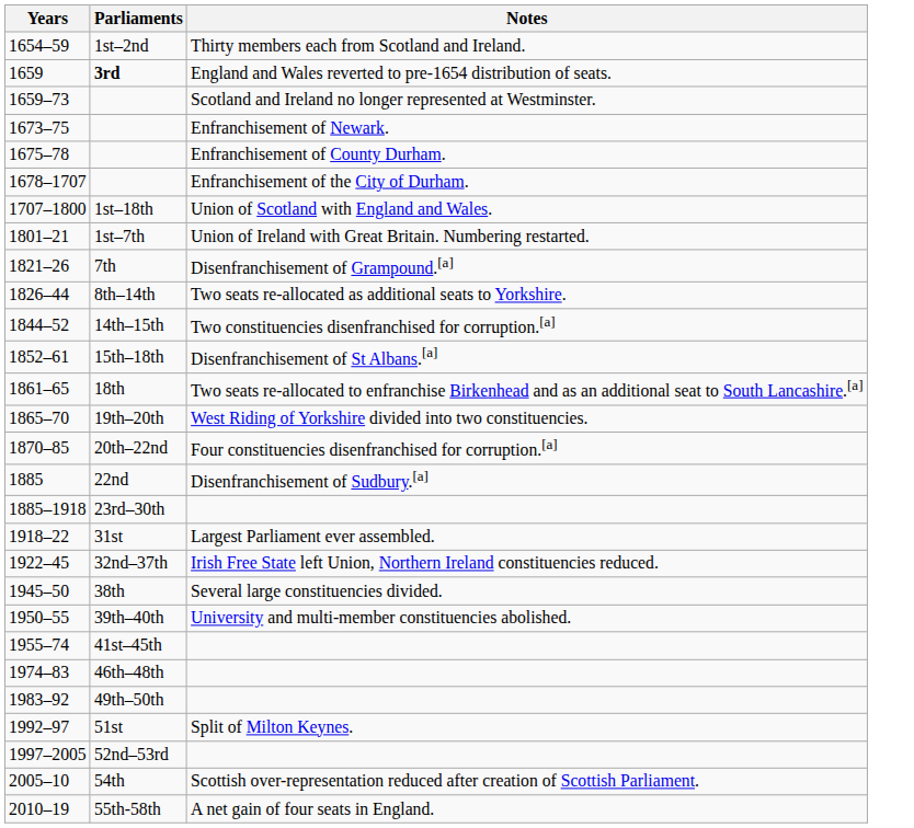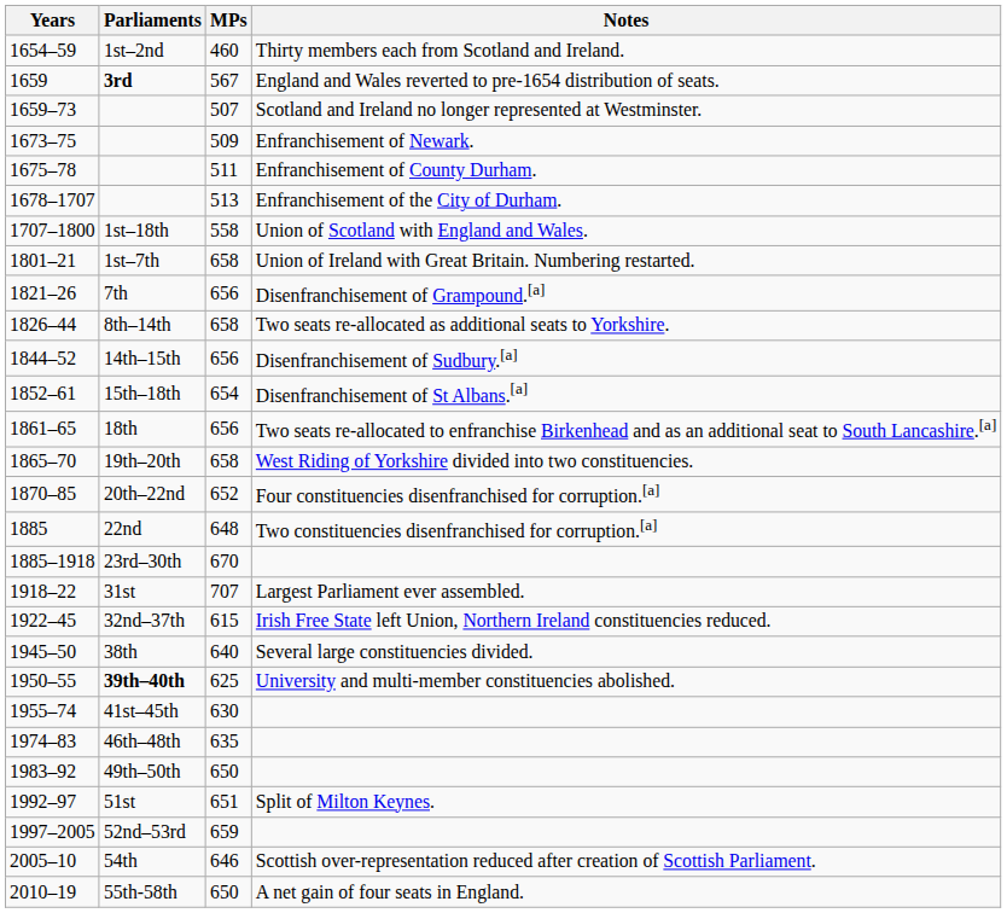+ column: MPs | 460 | 567 | 507 | 509 | 511 | 513 | 558 | 658 | 656 | 658 | 656 | 654 | 656 | 658 | 652 | 648 | 670 | 707 | 615 | 640 | 625 | 630 | 635 | 650 | 651 | 659 | 646 | 650
1844–52 | Notes: Two constituencies disenfranchised for corruption.[a] -> Disenfranchisement of Sudbury.[a]
1885 | Notes: Disenfranchisement of Sudbury.[a] -> Two constituencies disenfranchised for corruption.[a]
1950–55 | Parliaments: normal -> bold
